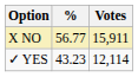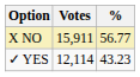columns swapped: Votes <-> %
